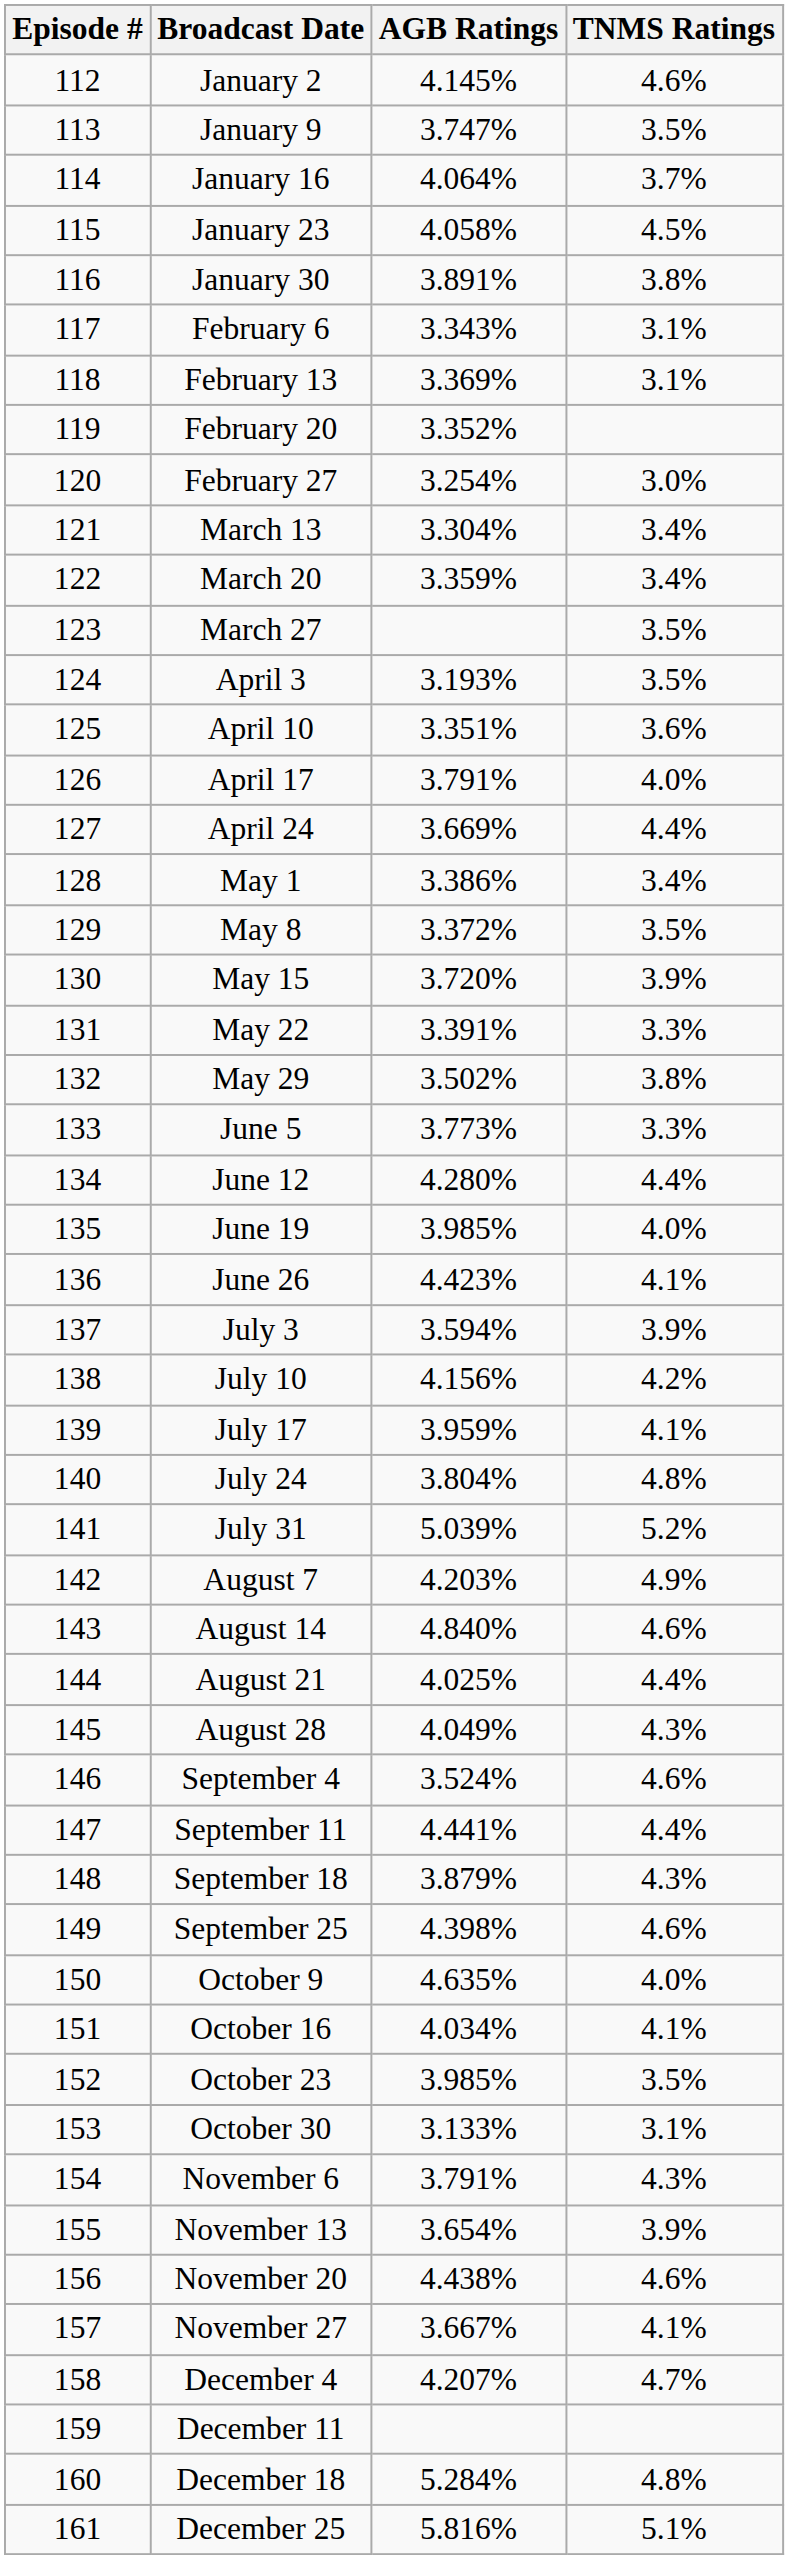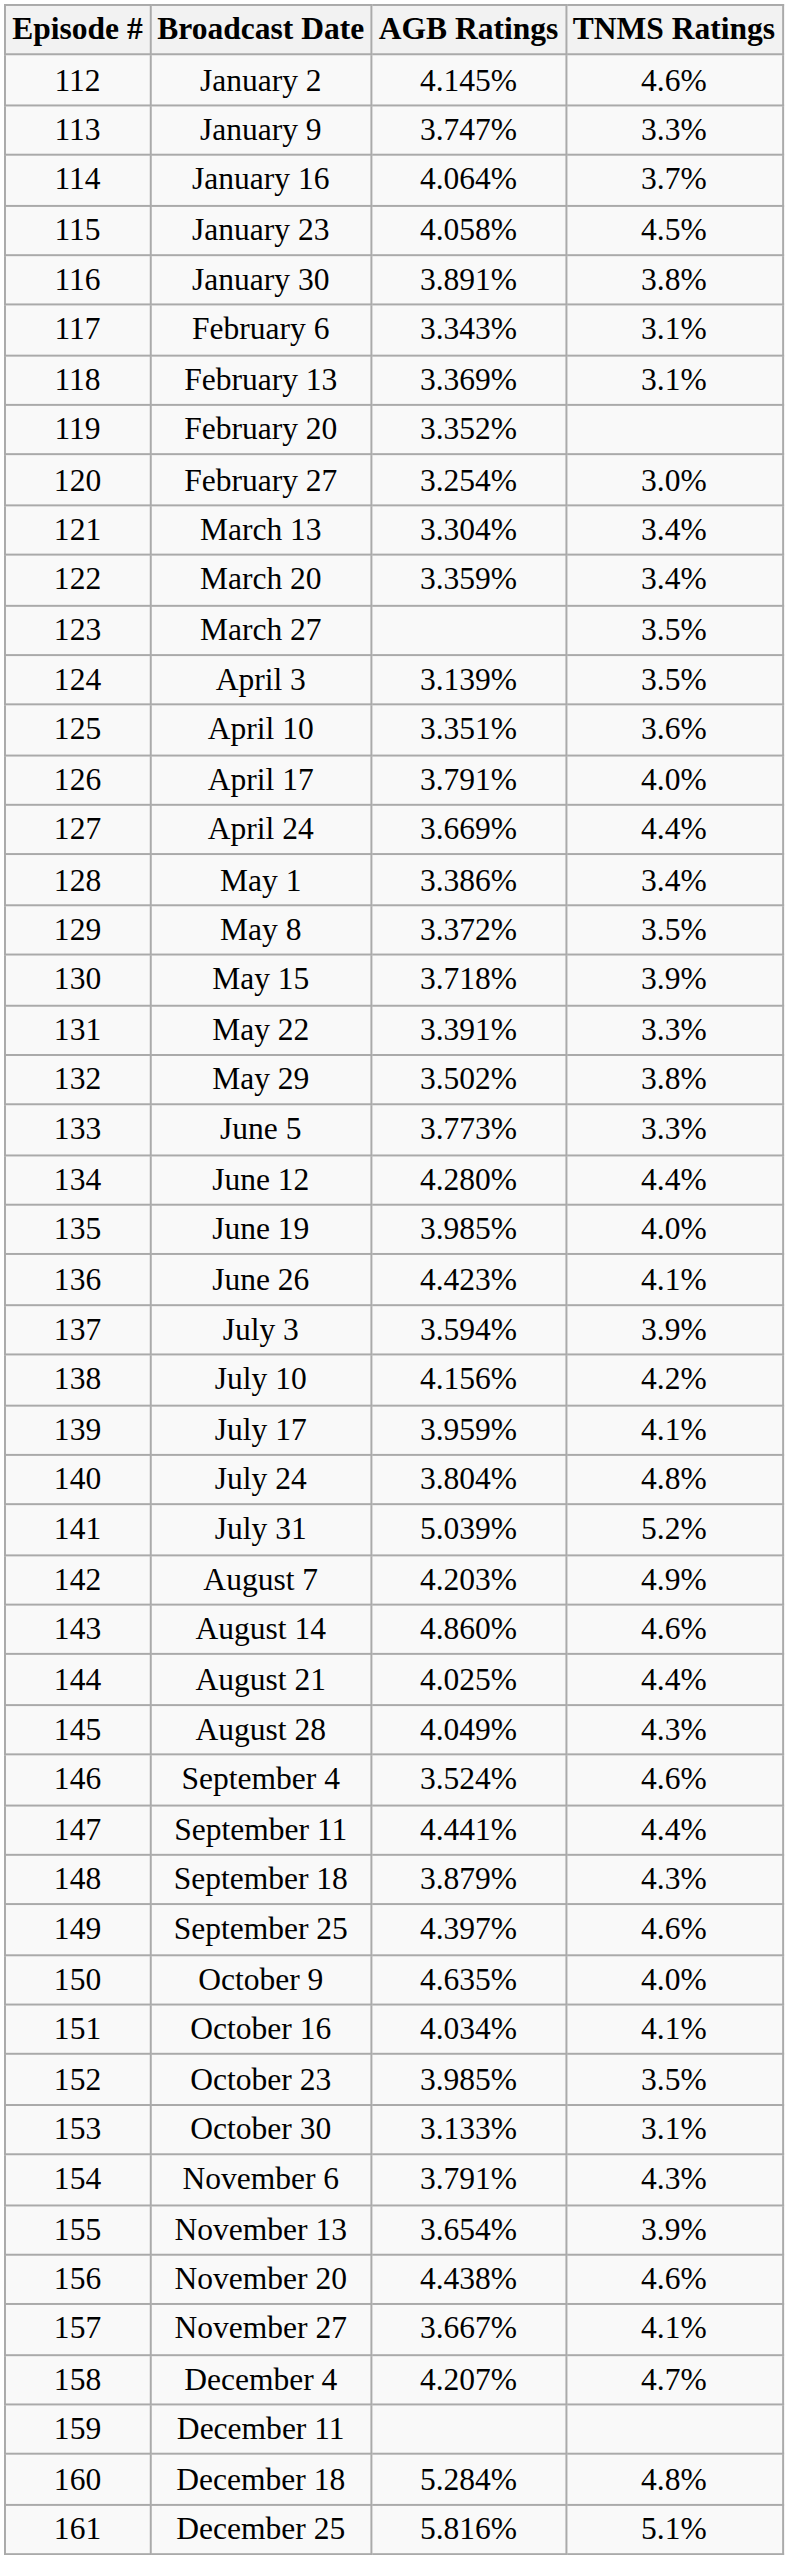January 9 | TNMS Ratings: 3.5% -> 3.3%
April 3 | AGB Ratings: 3.193% -> 3.139%
May 15 | AGB Ratings: 3.720% -> 3.718%
August 14 | AGB Ratings: 4.840% -> 4.860%
September 25 | AGB Ratings: 4.398% -> 4.397%
